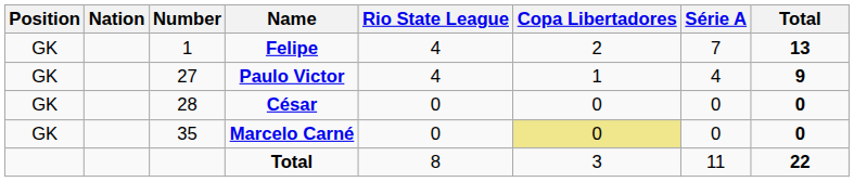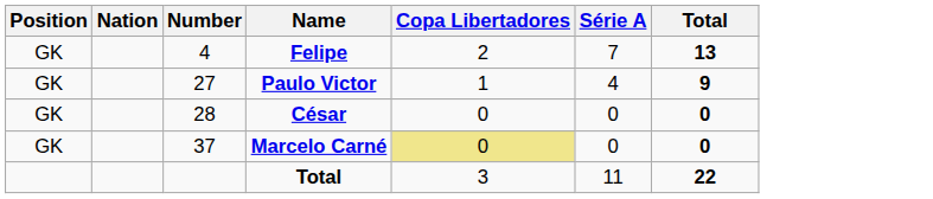- column: Rio State League | 4 | 4 | 0 | 0 | 8
Felipe | Number: 1 -> 4
Marcelo Carné | Number: 35 -> 37
